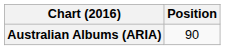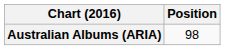Australian Albums (ARIA) | Position: 90 -> 98
